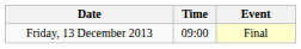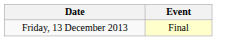- column: Time | 09:00
